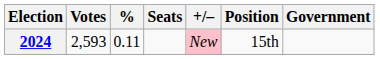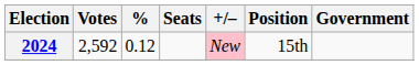2024 | Votes: 2,593 -> 2,592
2024 | %: 0.11 -> 0.12
